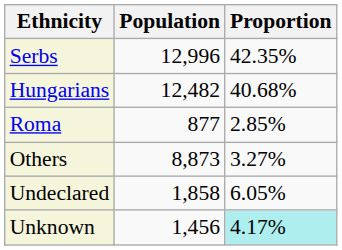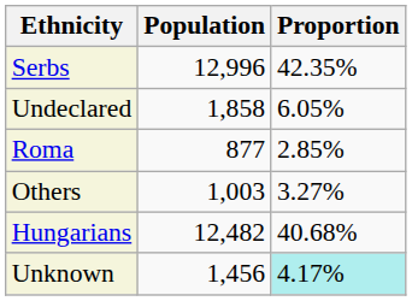rows swapped: Hungarians <-> Undeclared
Others | Population: 8,873 -> 1,003
